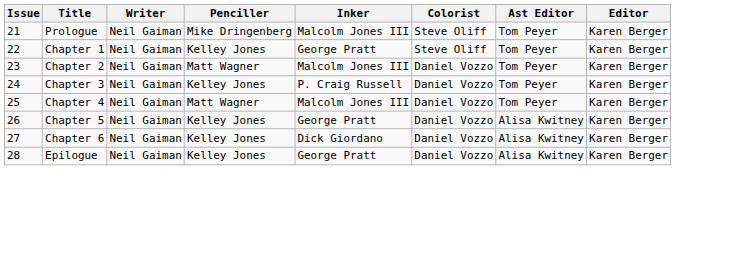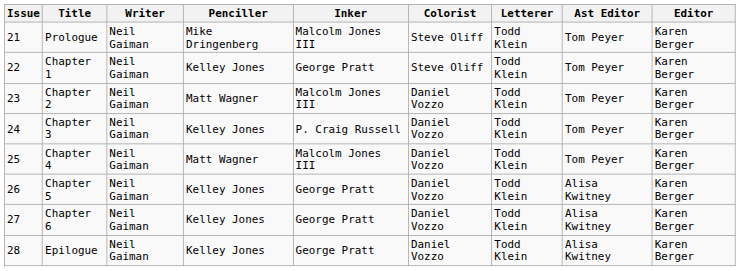+ column: Letterer | Todd Klein | Todd Klein | Todd Klein | Todd Klein | Todd Klein | Todd Klein | Todd Klein | Todd Klein
Chapter 6 | Inker: Dick Giordano -> George Pratt
